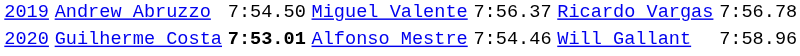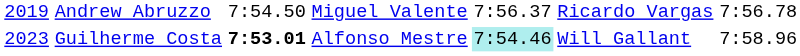Guilherme Costa | column 1: 2020 -> 2023
Guilherme Costa | column 5: no background -> paleturquoise background
